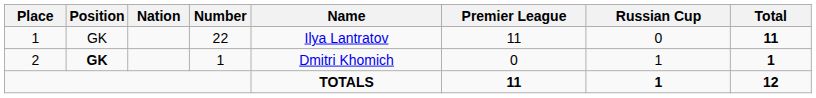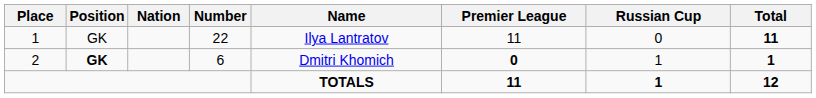2 | Number: 1 -> 6
2 | Premier League: normal -> bold
